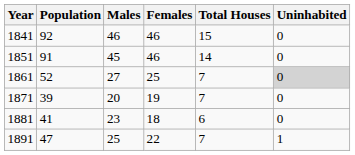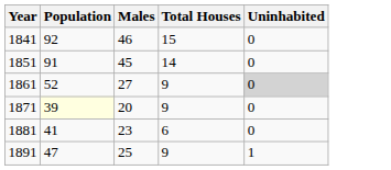- column: Females | 46 | 46 | 25 | 19 | 18 | 22
1861 | Total Houses: 7 -> 9
1871 | Population: no background -> lightyellow background
1871 | Total Houses: 7 -> 9
1891 | Total Houses: 7 -> 9
